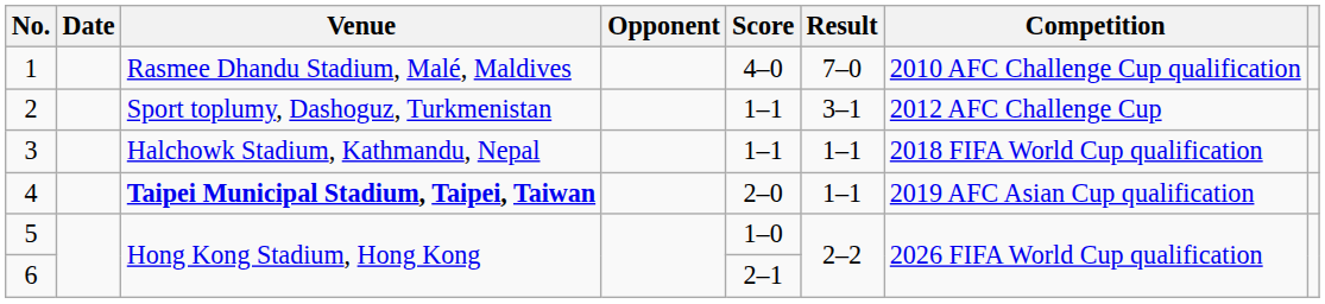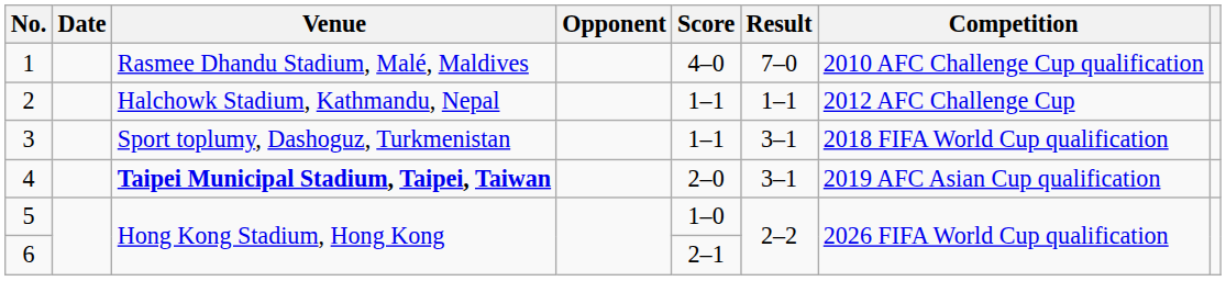2 | Venue: Sport toplumy, Dashoguz, Turkmenistan -> Halchowk Stadium, Kathmandu, Nepal
2 | Result: 3–1 -> 1–1
3 | Venue: Halchowk Stadium, Kathmandu, Nepal -> Sport toplumy, Dashoguz, Turkmenistan
3 | Result: 1–1 -> 3–1
4 | Result: 1–1 -> 3–1
